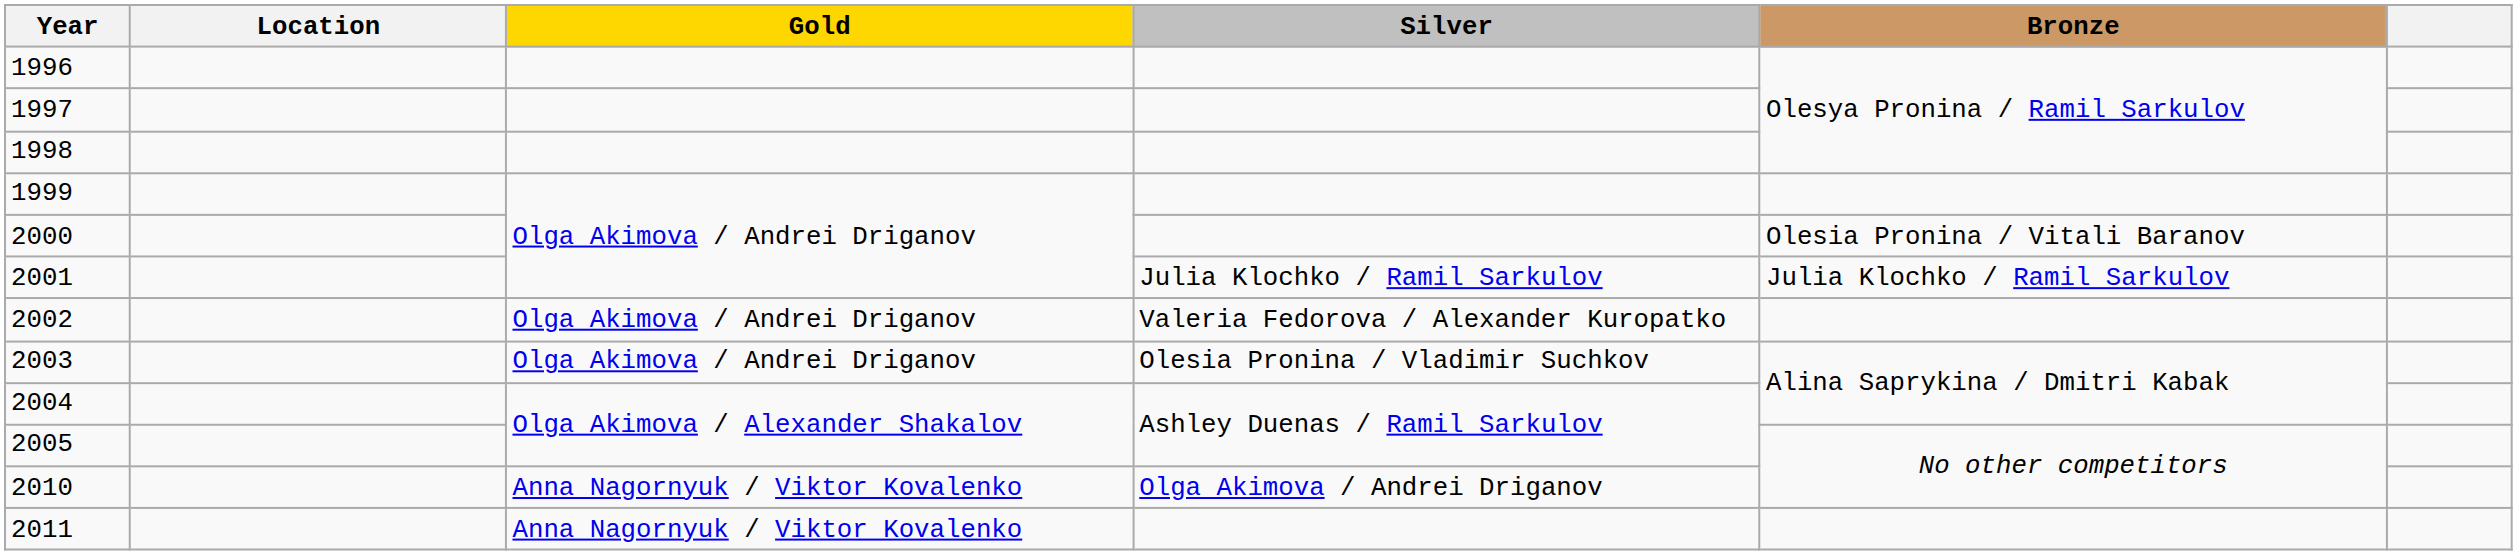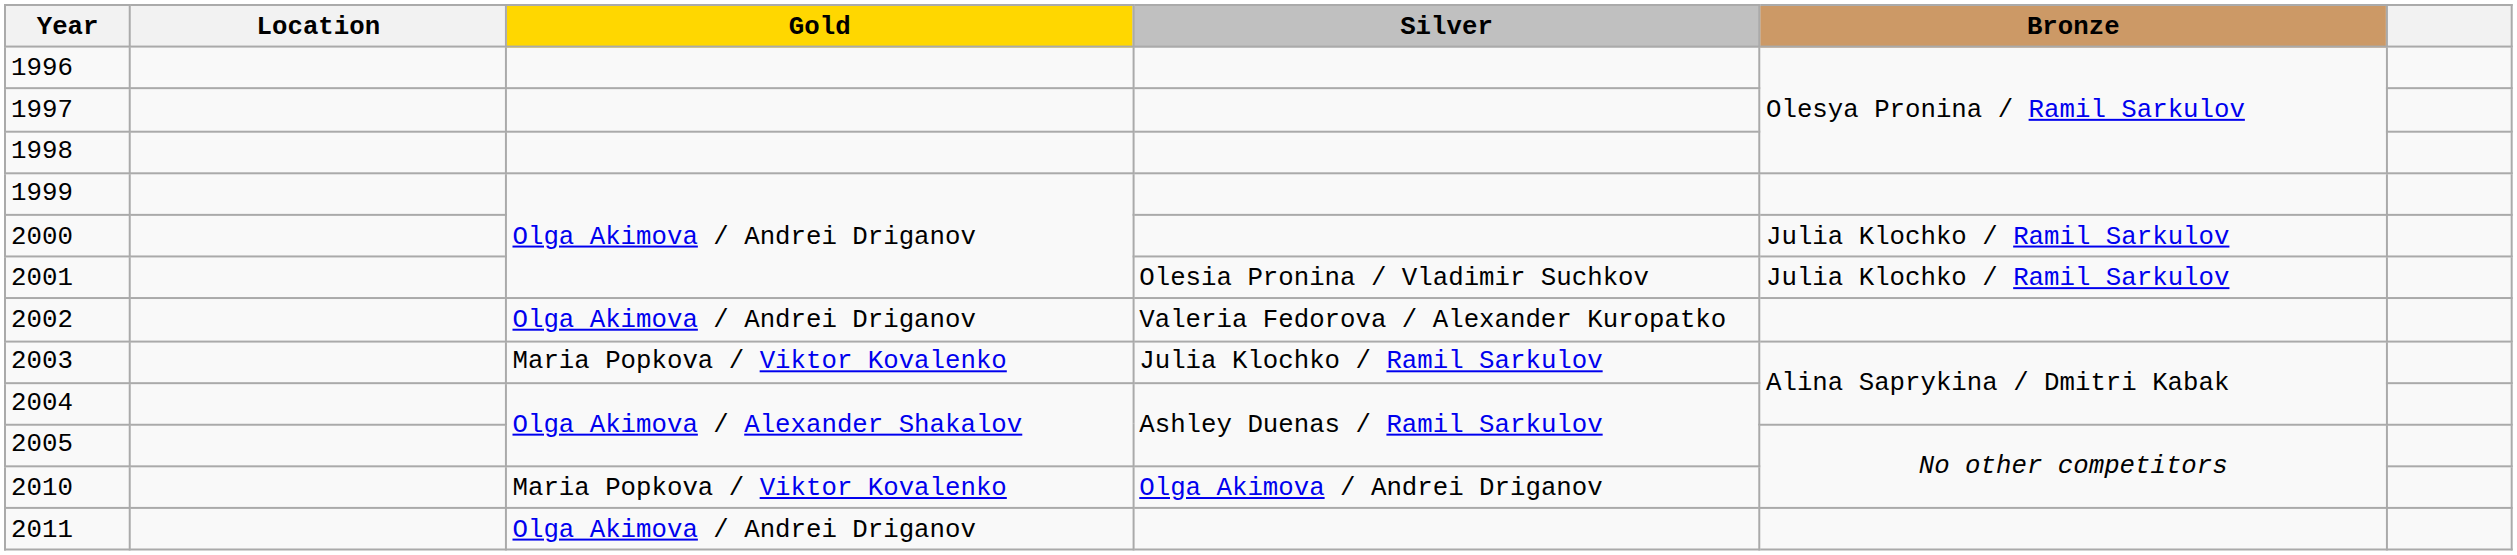2000 | Bronze: Olesia Pronina / Vitali Baranov -> Julia Klochko / Ramil Sarkulov
2001 | Silver: Julia Klochko / Ramil Sarkulov -> Olesia Pronina / Vladimir Suchkov
2003 | Gold: Olga Akimova / Andrei Driganov -> Maria Popkova / Viktor Kovalenko
2003 | Silver: Olesia Pronina / Vladimir Suchkov -> Julia Klochko / Ramil Sarkulov
2010 | Gold: Anna Nagornyuk / Viktor Kovalenko -> Maria Popkova / Viktor Kovalenko
2011 | Gold: Anna Nagornyuk / Viktor Kovalenko -> Olga Akimova / Andrei Driganov
